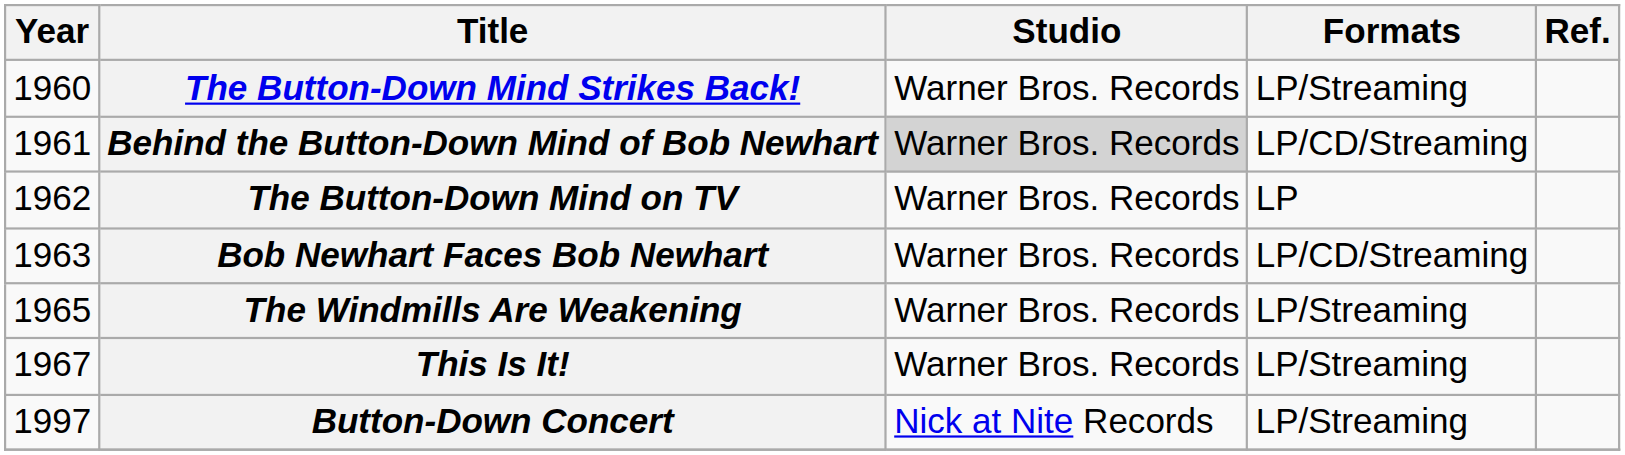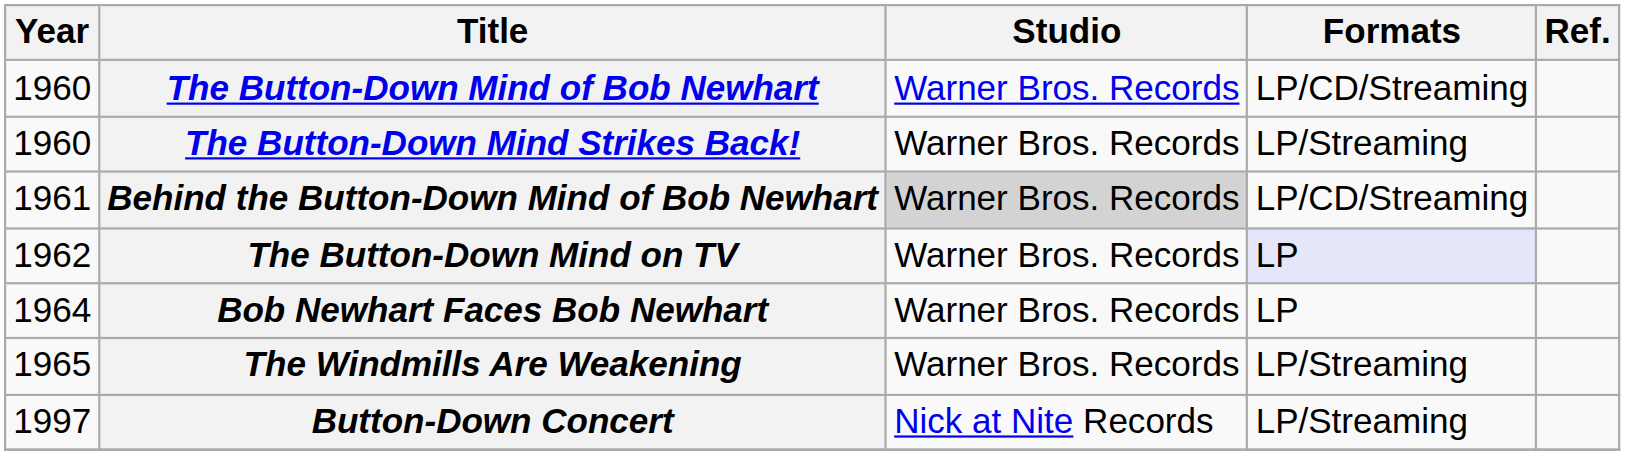+ row: 1960 | The Button-Down Mind of Bob Newhart | Warner Bros. Records | LP/CD/Streaming
The Button-Down Mind on TV | Formats: no background -> lavender background
Bob Newhart Faces Bob Newhart | Year: 1963 -> 1964
Bob Newhart Faces Bob Newhart | Formats: LP/CD/Streaming -> LP
- row: 1967 | This Is It! | Warner Bros. Records | LP/Streaming
